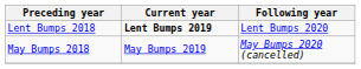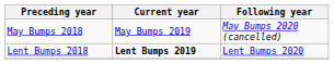rows swapped: Lent Bumps 2018 <-> May Bumps 2018
